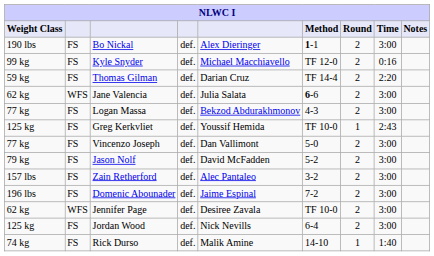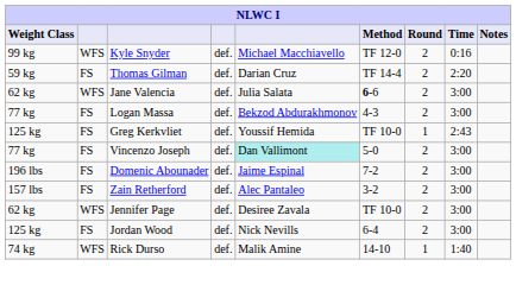- row: 190 lbs | FS | Bo Nickal | def. | Alex Dieringer | 1-1 | 2 | 3:00
Kyle Snyder | column 2: FS -> WFS
Vincenzo Joseph | column 5: no background -> paleturquoise background
- row: 79 kg | FS | Jason Nolf | def. | David McFadden | 5-2 | 2 | 3:00
rows swapped: Zain Retherford <-> Domenic Abounader
Rick Durso | column 2: FS -> WFS
